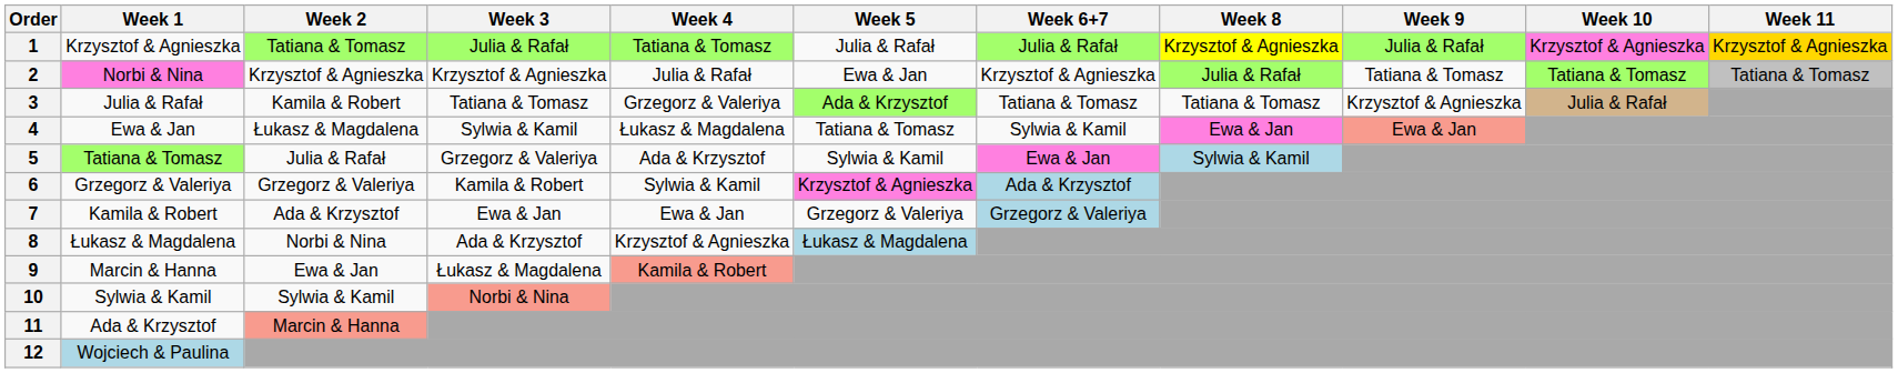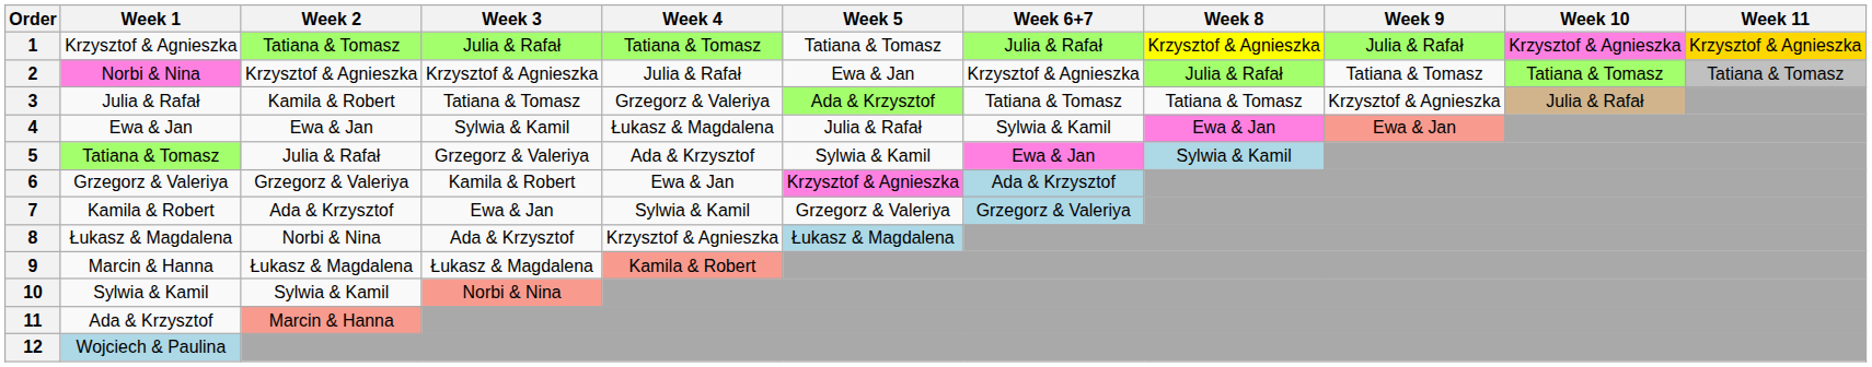1 | Week 5: Julia & Rafał -> Tatiana & Tomasz
4 | Week 2: Łukasz & Magdalena -> Ewa & Jan
4 | Week 5: Tatiana & Tomasz -> Julia & Rafał
6 | Week 4: Sylwia & Kamil -> Ewa & Jan
7 | Week 4: Ewa & Jan -> Sylwia & Kamil
9 | Week 2: Ewa & Jan -> Łukasz & Magdalena
